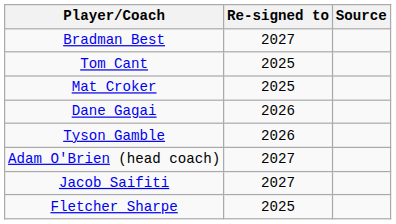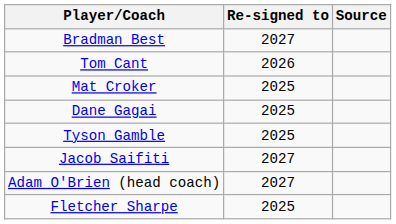Tom Cant | Re-signed to: 2025 -> 2026
Dane Gagai | Re-signed to: 2026 -> 2025
Tyson Gamble | Re-signed to: 2026 -> 2025
rows swapped: Adam O'Brien (head coach) <-> Jacob Saifiti
